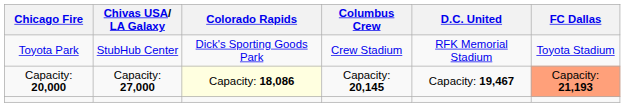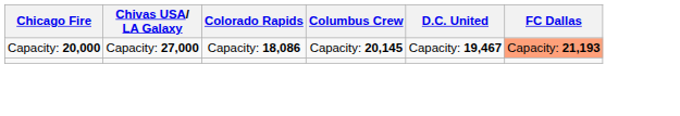- row: Toyota Park | StubHub Center | Dick's Sporting Goods Park | Crew Stadium | RFK Memorial Stadium | Toyota Stadium
Capacity: 20,000 | Colorado Rapids: lightyellow background -> no background
